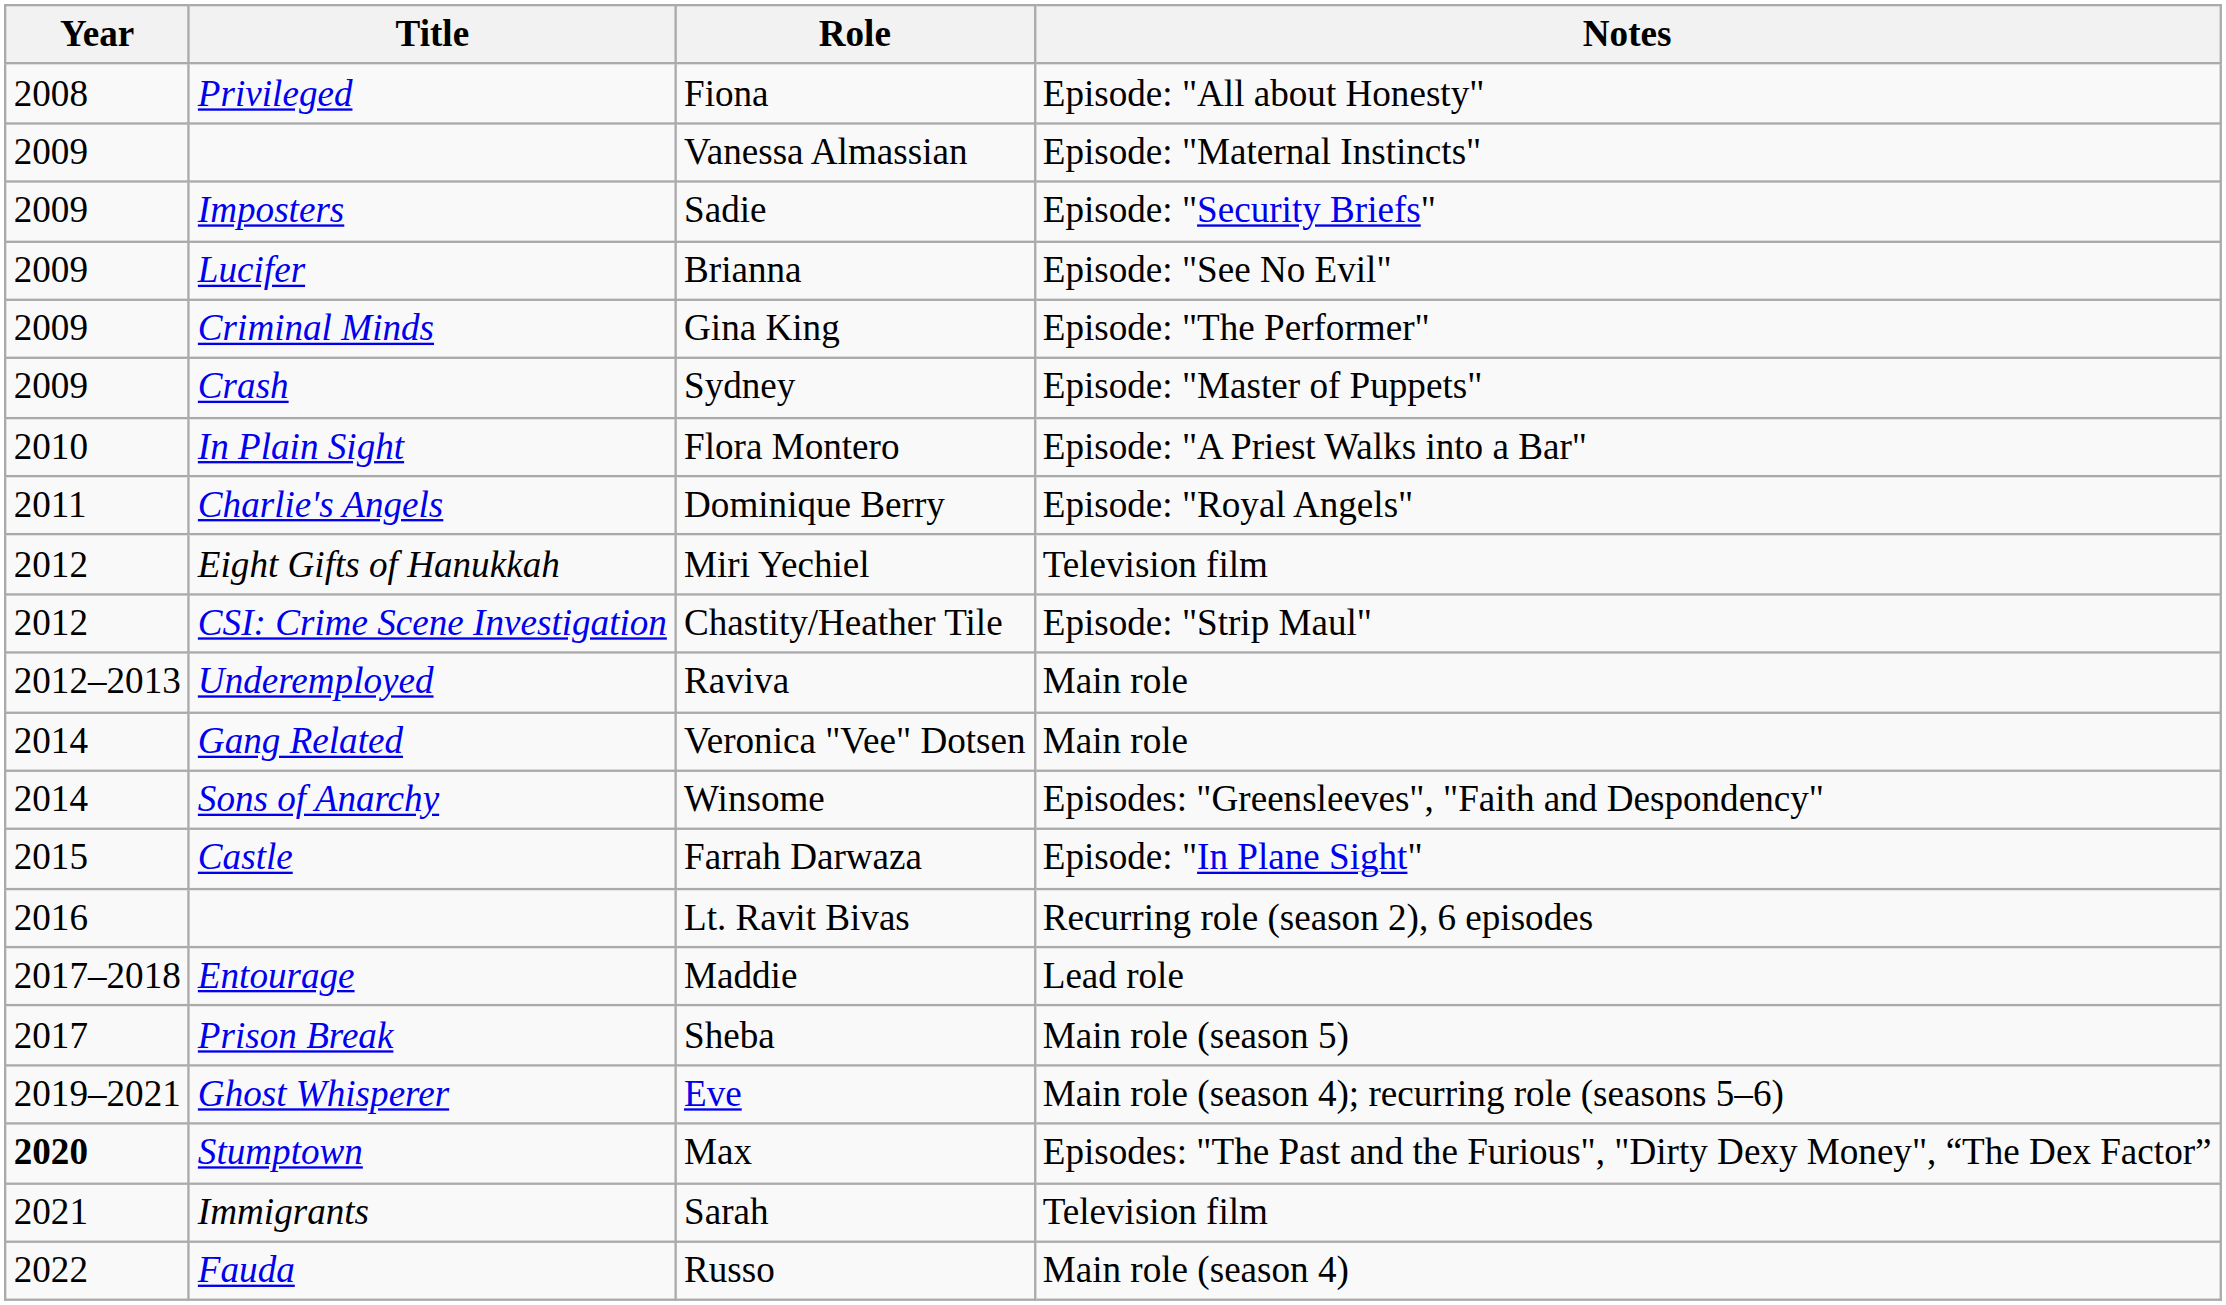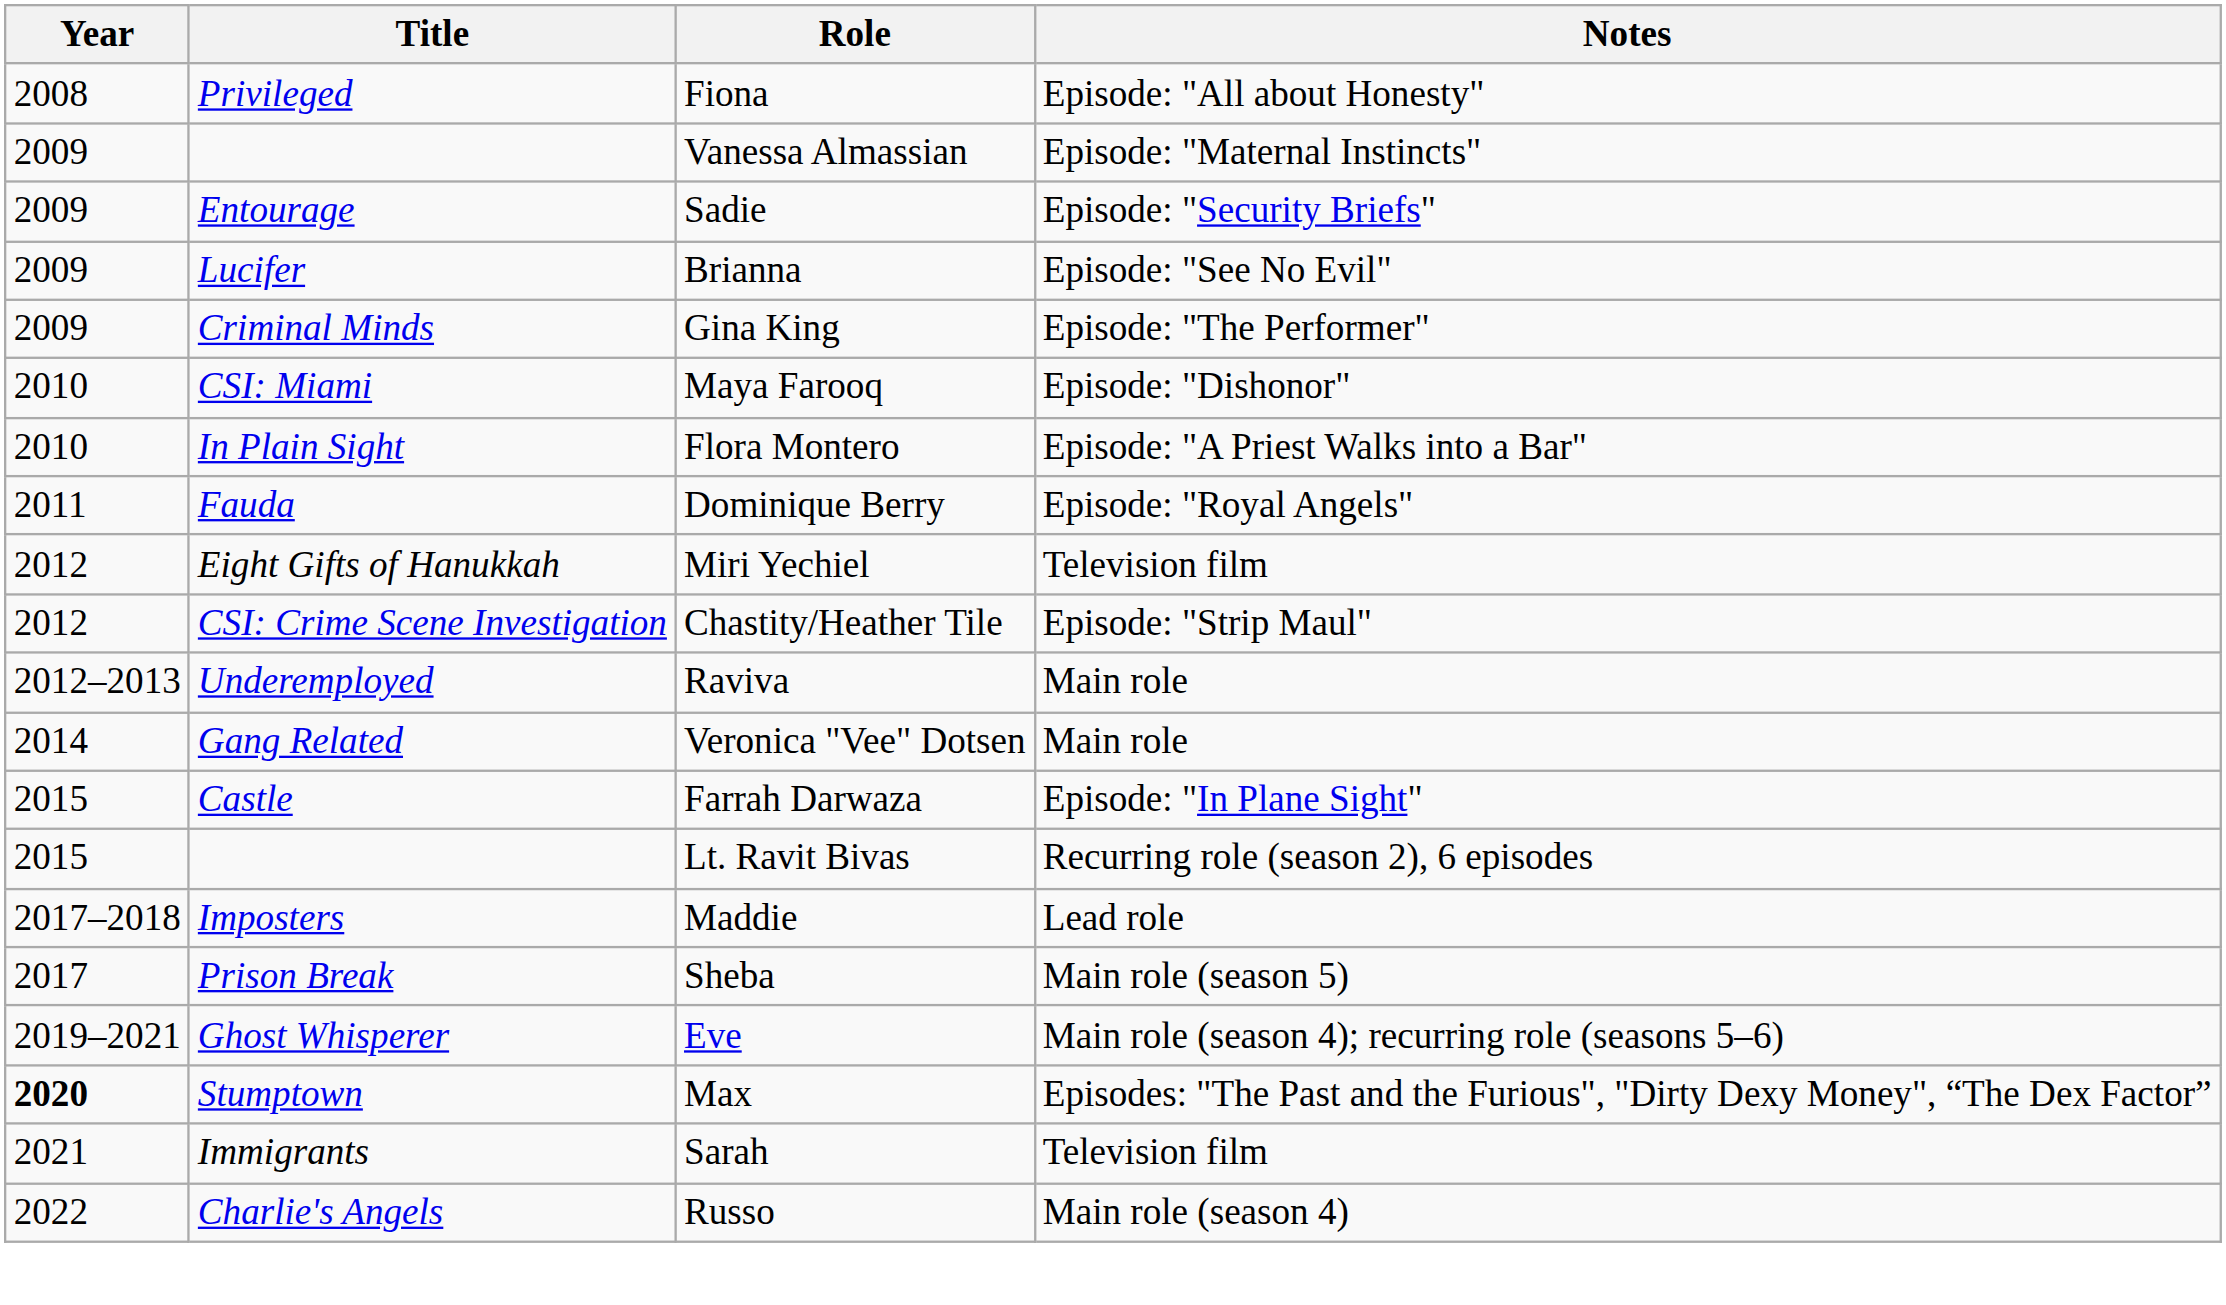Sadie | Title: Imposters -> Entourage
- row: 2009 | Crash | Sydney | Episode: "Master of Puppets"
+ row: 2010 | CSI: Miami | Maya Farooq | Episode: "Dishonor"
Dominique Berry | Title: Charlie's Angels -> Fauda
- row: 2014 | Sons of Anarchy | Winsome | Episodes: "Greensleeves", "Faith and Despondency"
Lt. Ravit Bivas | Year: 2016 -> 2015
Maddie | Title: Entourage -> Imposters
Russo | Title: Fauda -> Charlie's Angels
